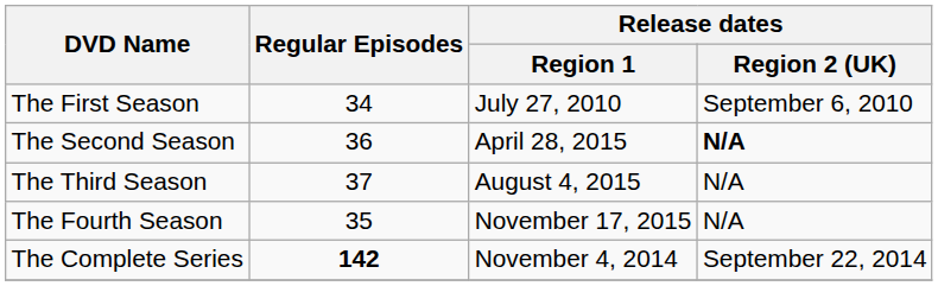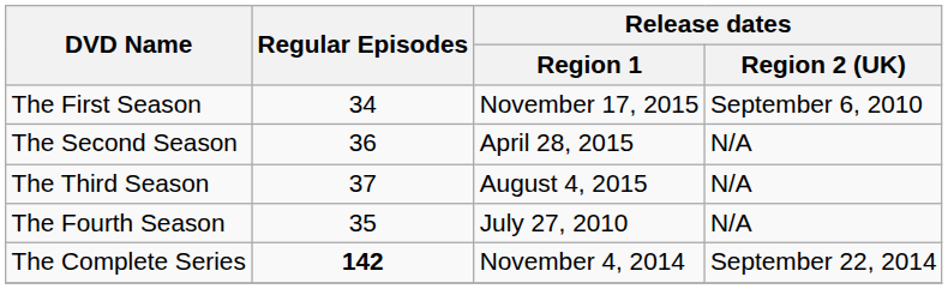The First Season | Release dates / Region 1: July 27, 2010 -> November 17, 2015
The Second Season | Release dates / Region 2 (UK): bold -> normal
The Fourth Season | Release dates / Region 1: November 17, 2015 -> July 27, 2010
